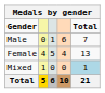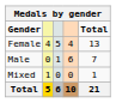rows swapped: Male <-> Female
Mixed | Total: lightblue background -> no background
